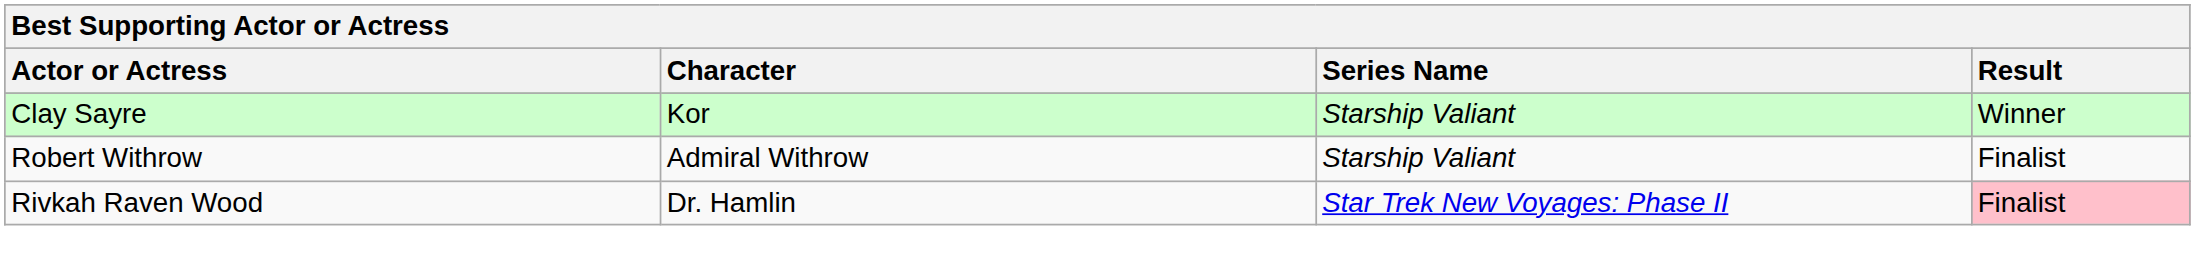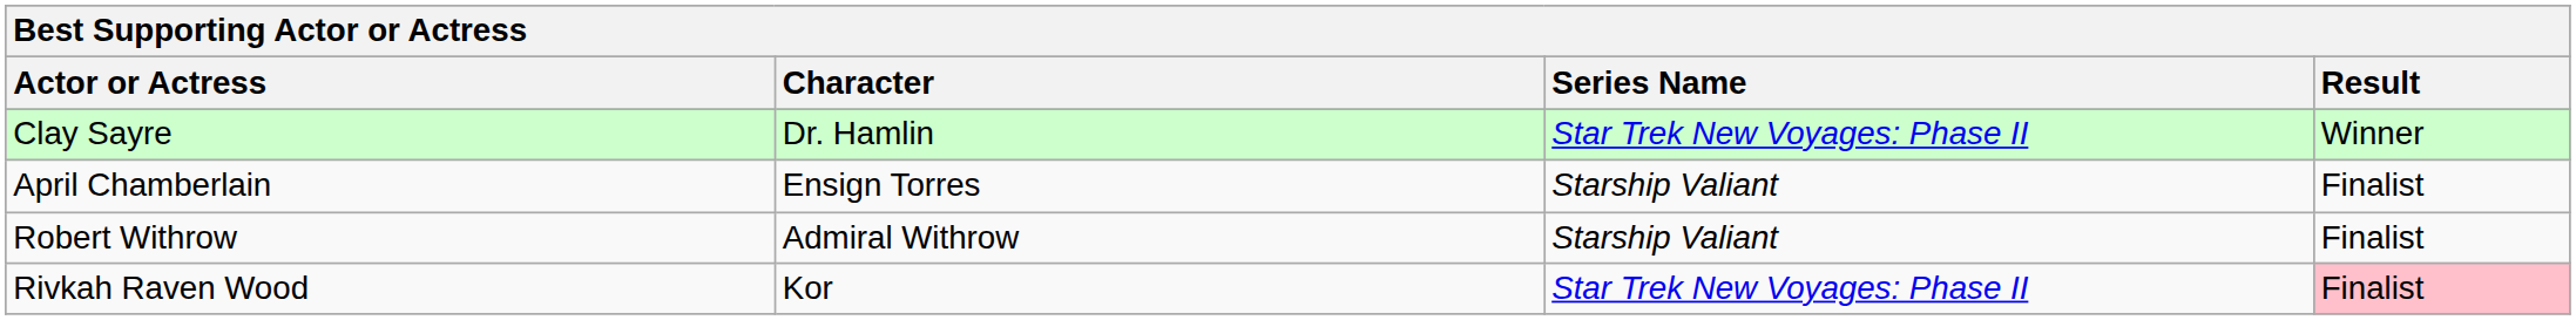Clay Sayre | Character: Kor -> Dr. Hamlin
Clay Sayre | Series Name: Starship Valiant -> Star Trek New Voyages: Phase II
+ row: April Chamberlain | Ensign Torres | Starship Valiant | Finalist
Rivkah Raven Wood | Character: Dr. Hamlin -> Kor
